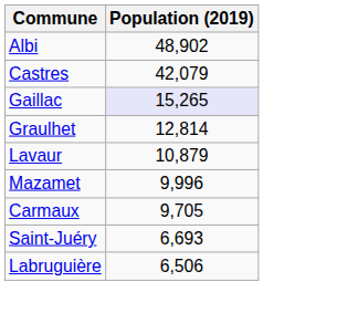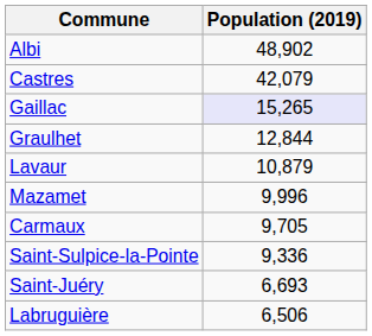Graulhet | Population (2019): 12,814 -> 12,844
+ row: Saint-Sulpice-la-Pointe | 9,336
